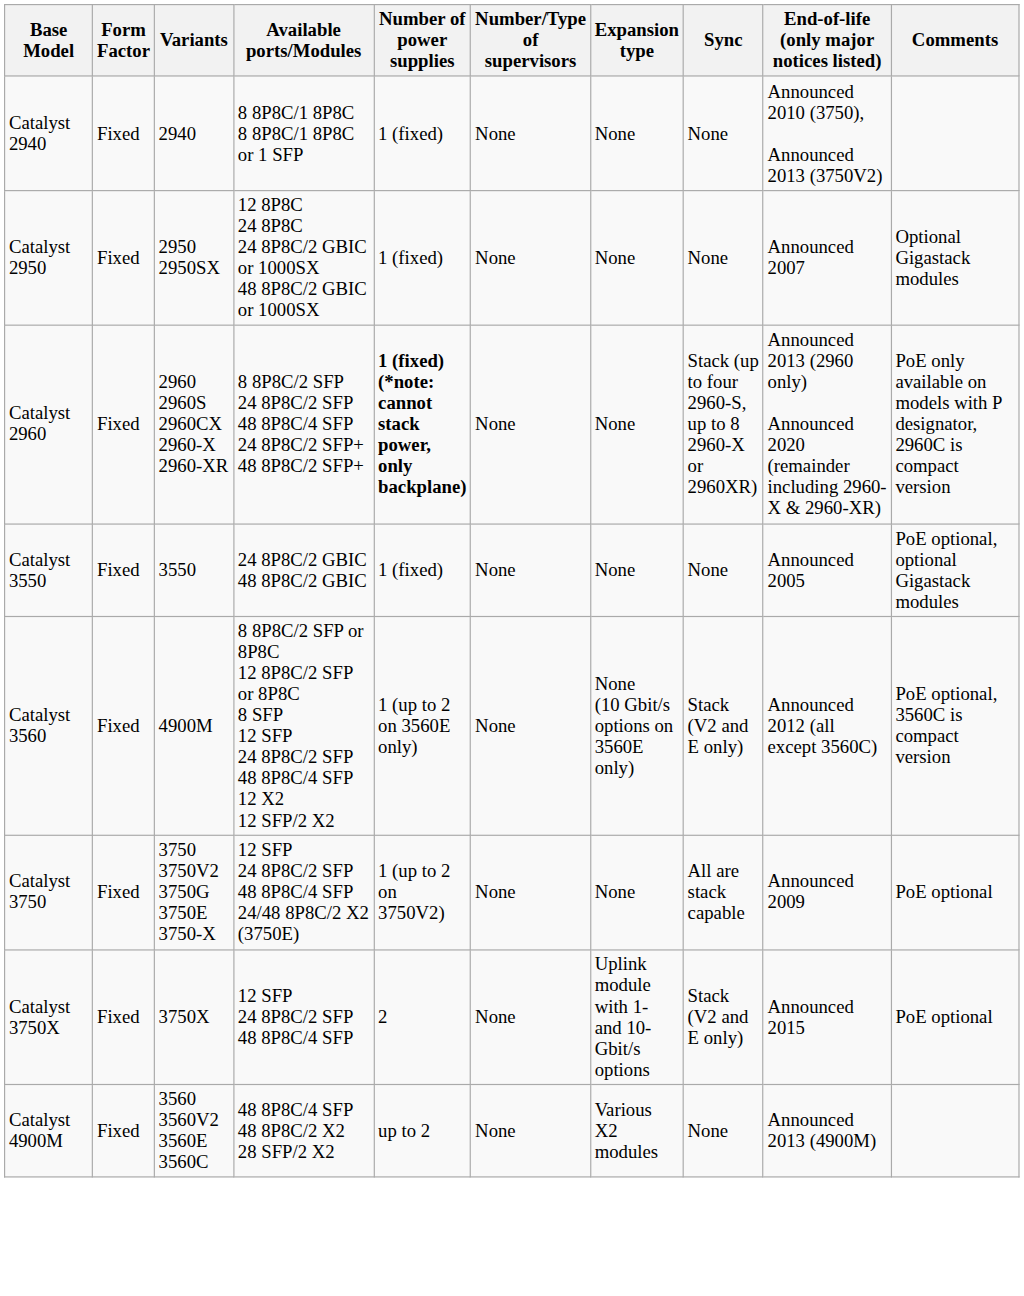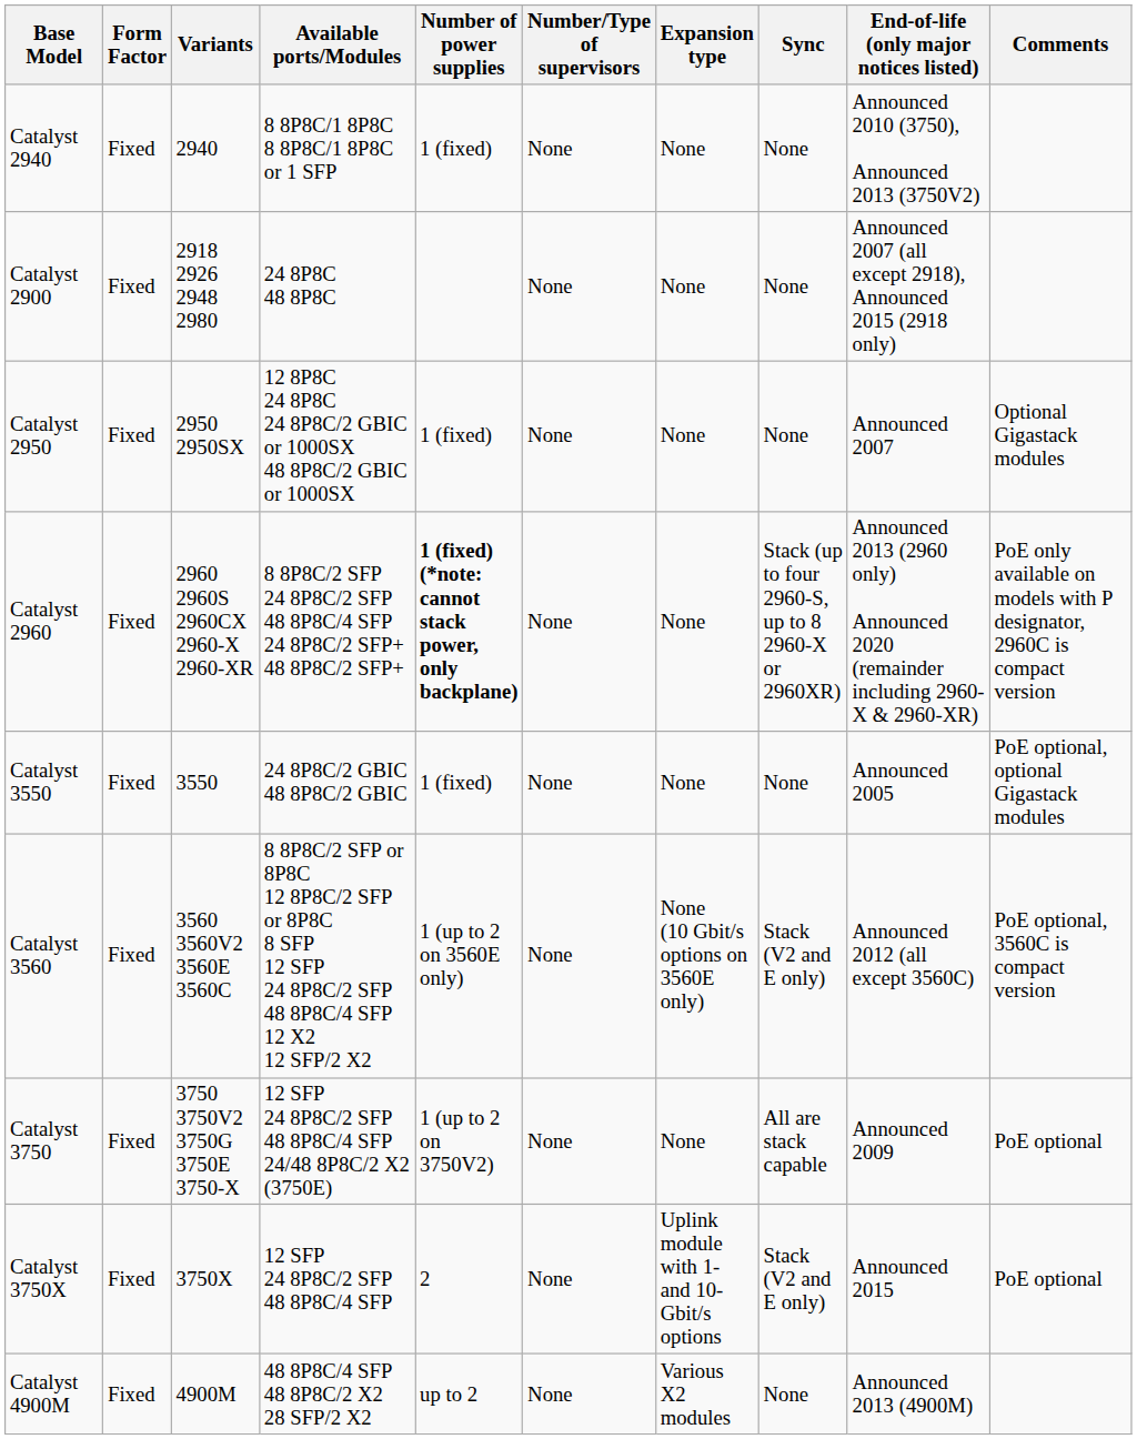+ row: Catalyst 2900 | Fixed | 2918 2926 2948 2980 | 24 8P8C 48 8P8C | None | None | None | Announced 2007 (all except 2918), Announced 2015 (2918 only)
Catalyst 3560 | Variants: 4900M -> 3560 3560V2 3560E 3560C
Catalyst 4900M | Variants: 3560 3560V2 3560E 3560C -> 4900M
